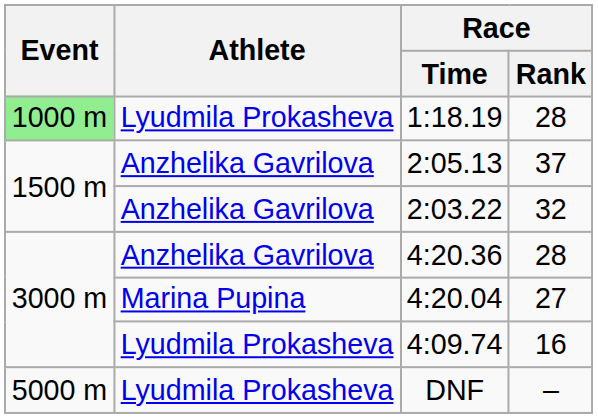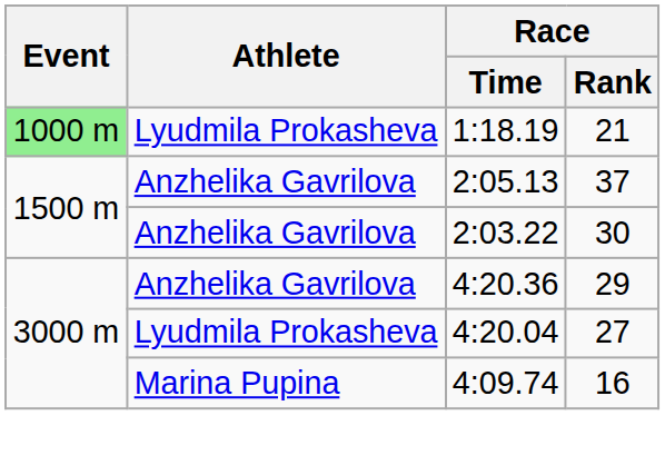1:18.19 | Race / Rank: 28 -> 21
2:03.22 | Race / Rank: 32 -> 30
4:20.36 | Race / Rank: 28 -> 29
4:20.04 | Athlete: Marina Pupina -> Lyudmila Prokasheva
4:09.74 | Athlete: Lyudmila Prokasheva -> Marina Pupina
- row: 5000 m | Lyudmila Prokasheva | DNF | –
